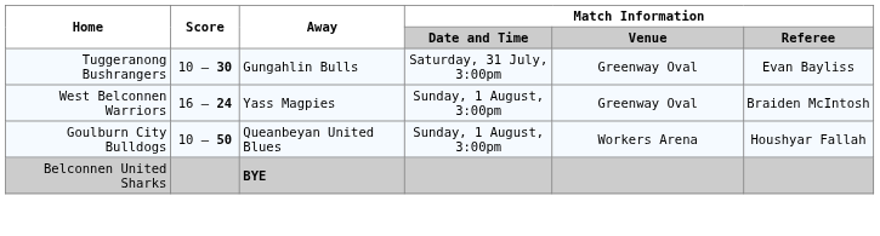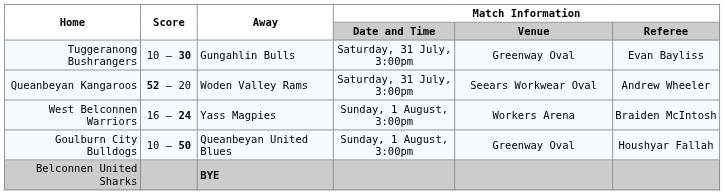+ row: Queanbeyan Kangaroos | 52 – 20 | Woden Valley Rams | Saturday, 31 July, 3:00pm | Seears Workwear Oval | Andrew Wheeler
West Belconnen Warriors | Match Information / Venue: Greenway Oval -> Workers Arena
Goulburn City Bulldogs | Match Information / Venue: Workers Arena -> Greenway Oval
